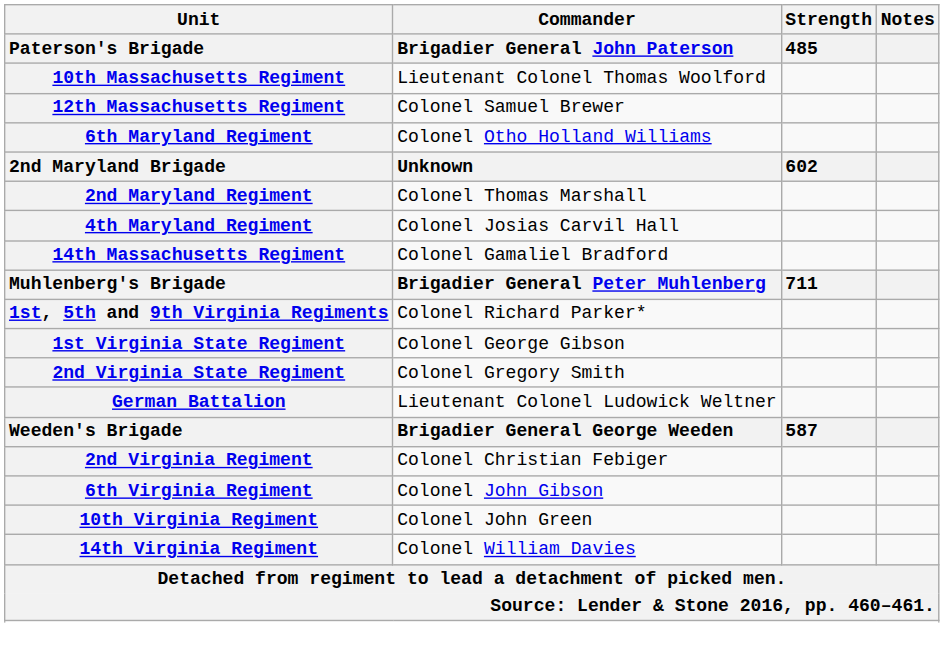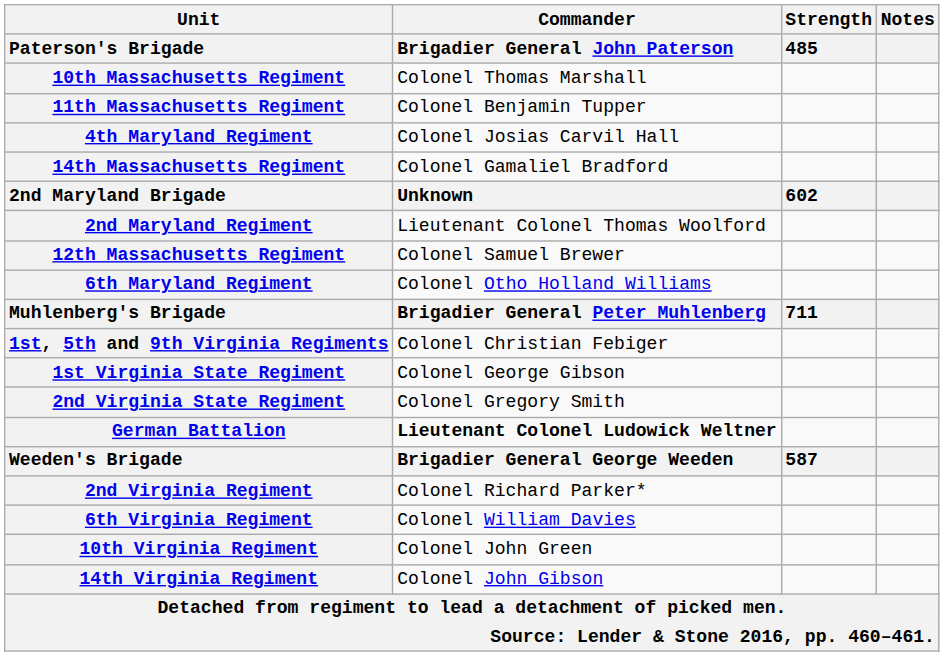10th Massachusetts Regiment | Commander / Brigadier General John Paterson: Lieutenant Colonel Thomas Woolford -> Colonel Thomas Marshall
+ row: 11th Massachusetts Regiment | Colonel Benjamin Tupper
rows swapped: 12th Massachusetts Regiment <-> 4th Maryland Regiment
rows swapped: 14th Massachusetts Regiment <-> 6th Maryland Regiment
2nd Maryland Regiment | Commander / Brigadier General John Paterson: Colonel Thomas Marshall -> Lieutenant Colonel Thomas Woolford
1st, 5th and 9th Virginia Regiments | Commander / Brigadier General John Paterson: Colonel Richard Parker* -> Colonel Christian Febiger
German Battalion | Commander / Brigadier General John Paterson: normal -> bold
2nd Virginia Regiment | Commander / Brigadier General John Paterson: Colonel Christian Febiger -> Colonel Richard Parker*
6th Virginia Regiment | Commander / Brigadier General John Paterson: Colonel John Gibson -> Colonel William Davies
14th Virginia Regiment | Commander / Brigadier General John Paterson: Colonel William Davies -> Colonel John Gibson
